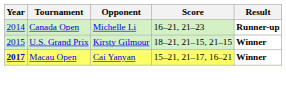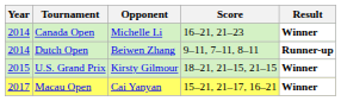Canada Open | Result: Runner-up -> Winner
+ row: 2014 | Dutch Open | Beiwen Zhang | 9–11, 7–11, 8–11 | Runner-up
Macau Open | Year: bold -> normal
